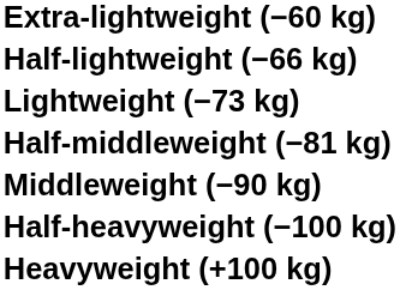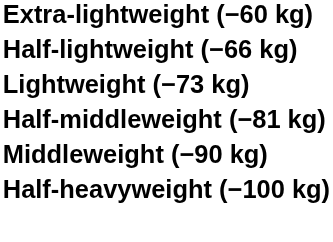- row: Heavyweight (+100 kg)
